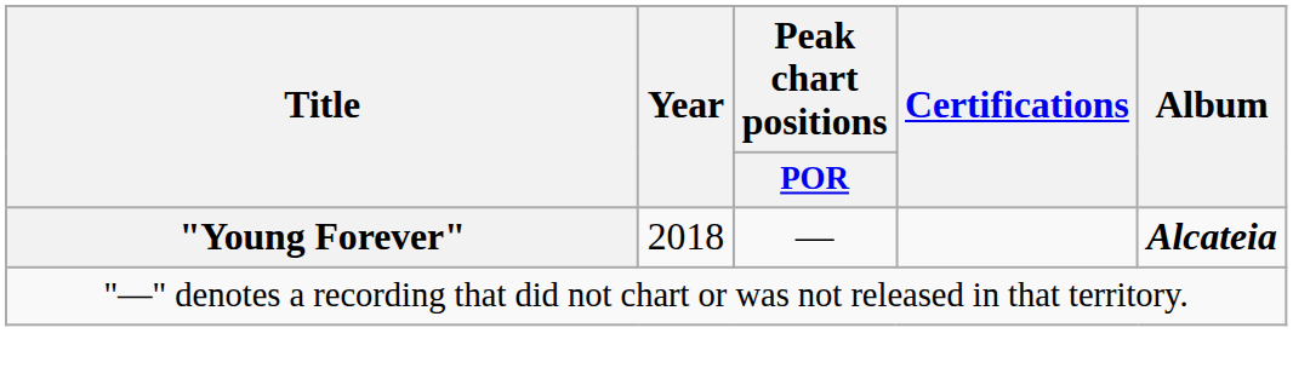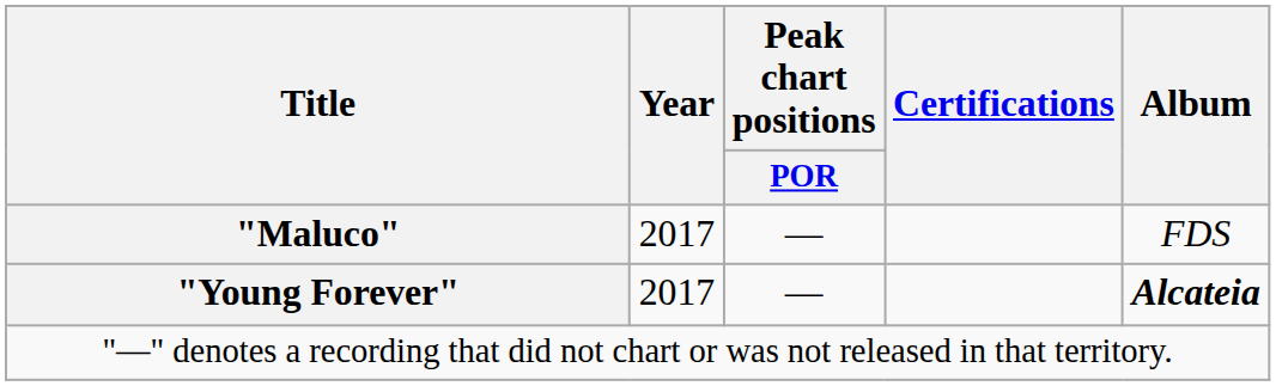+ row: "Maluco" | 2017 | — | FDS
"Young Forever" | Year: 2018 -> 2017
